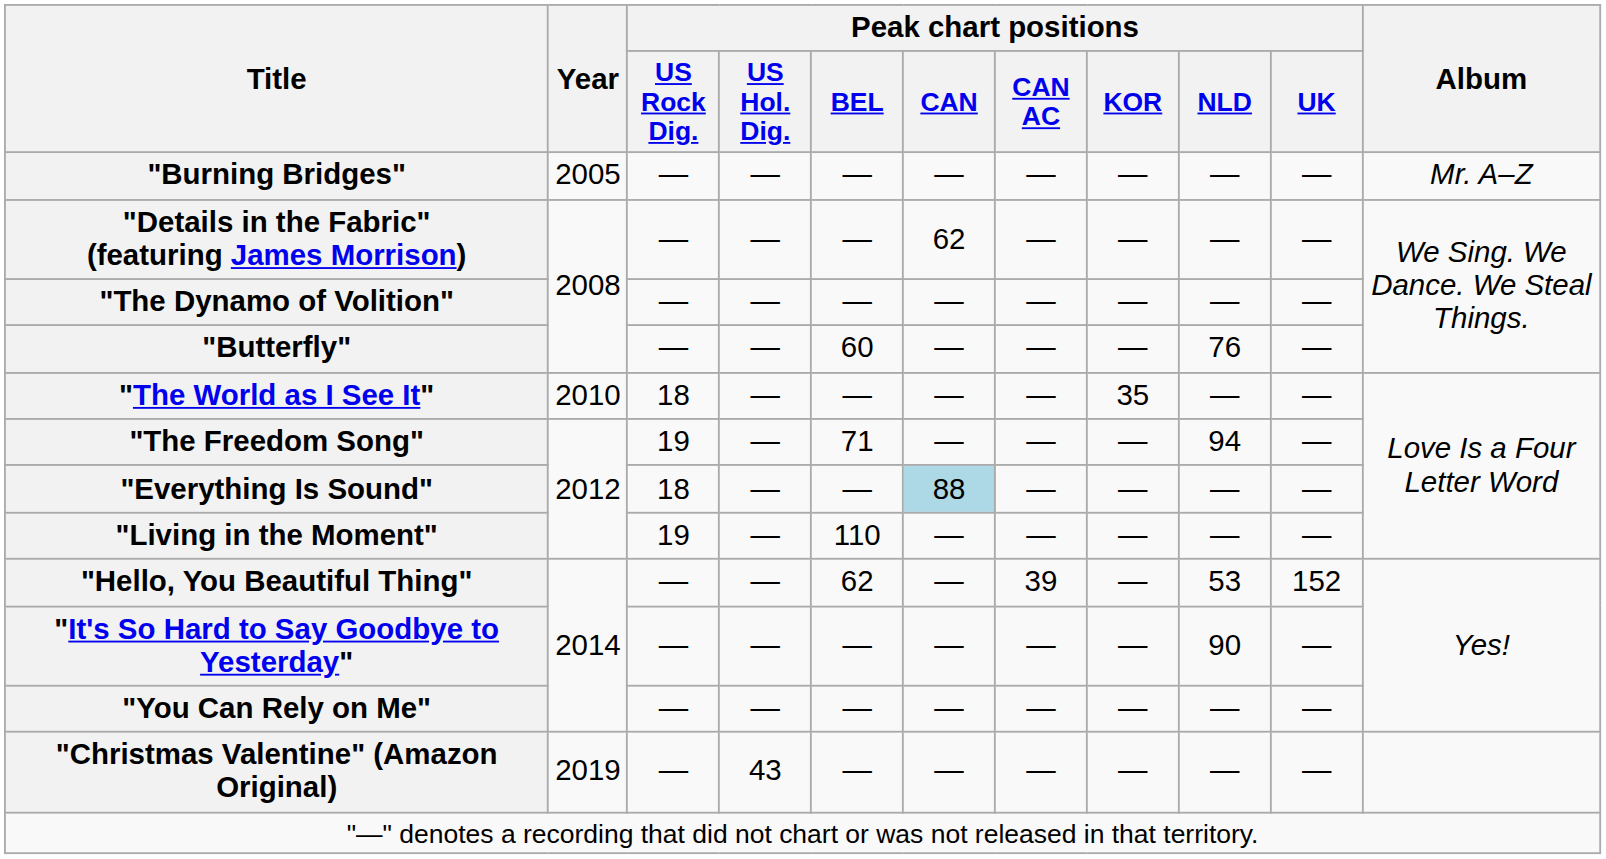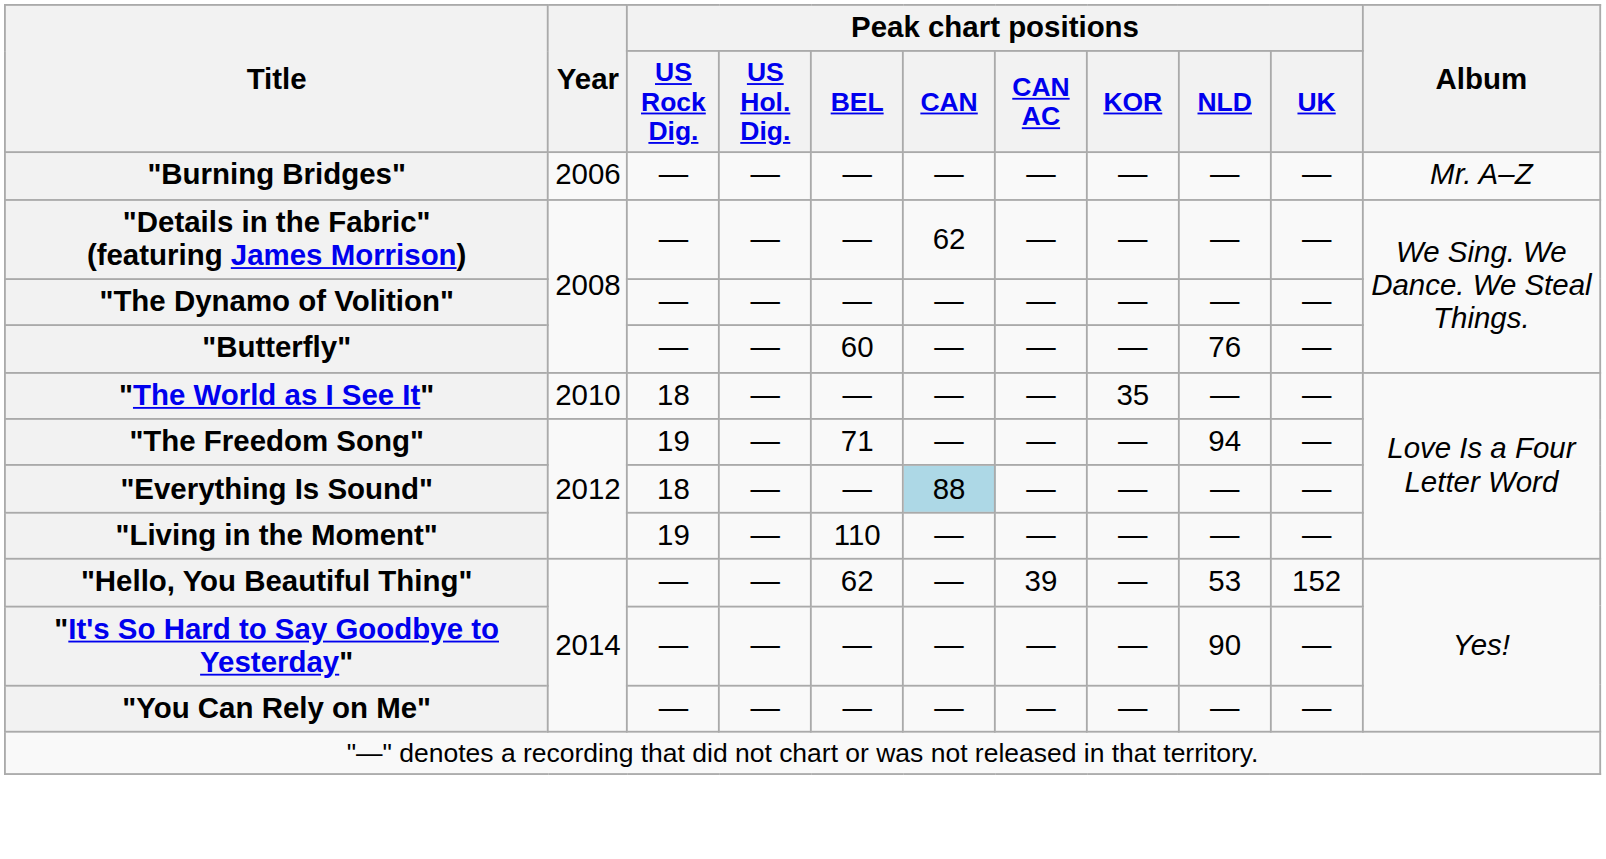"Burning Bridges" | Year: 2005 -> 2006
- row: "Christmas Valentine" (Amazon Original) | 2019 | — | 43 | — | — | — | — | — | —
